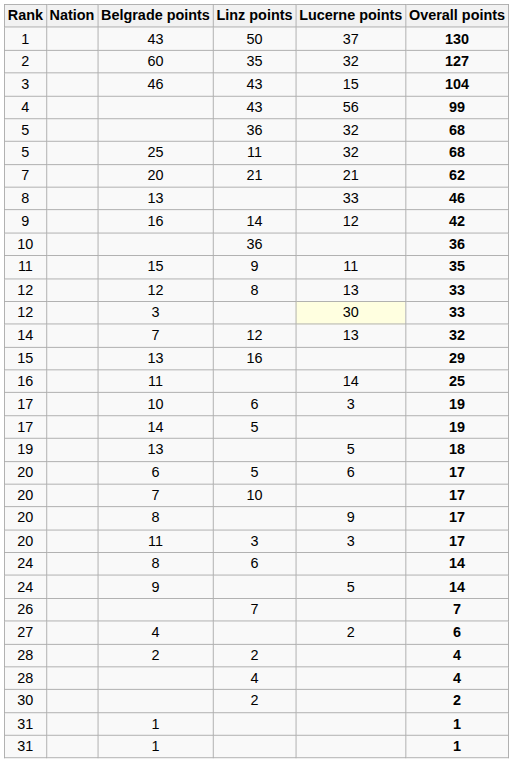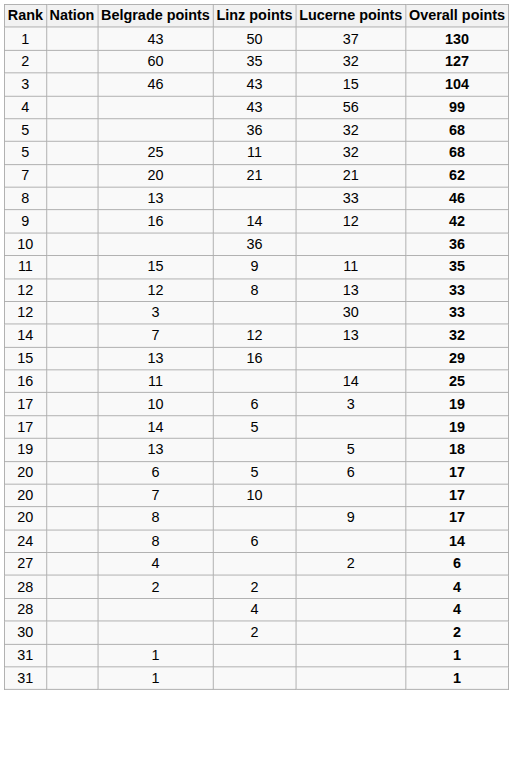12 / 3 | Lucerne points: lightyellow background -> no background
- row: 20 | 11 | 3 | 3 | 17
- row: 24 | 9 | 5 | 14
- row: 26 | 7 | 7
